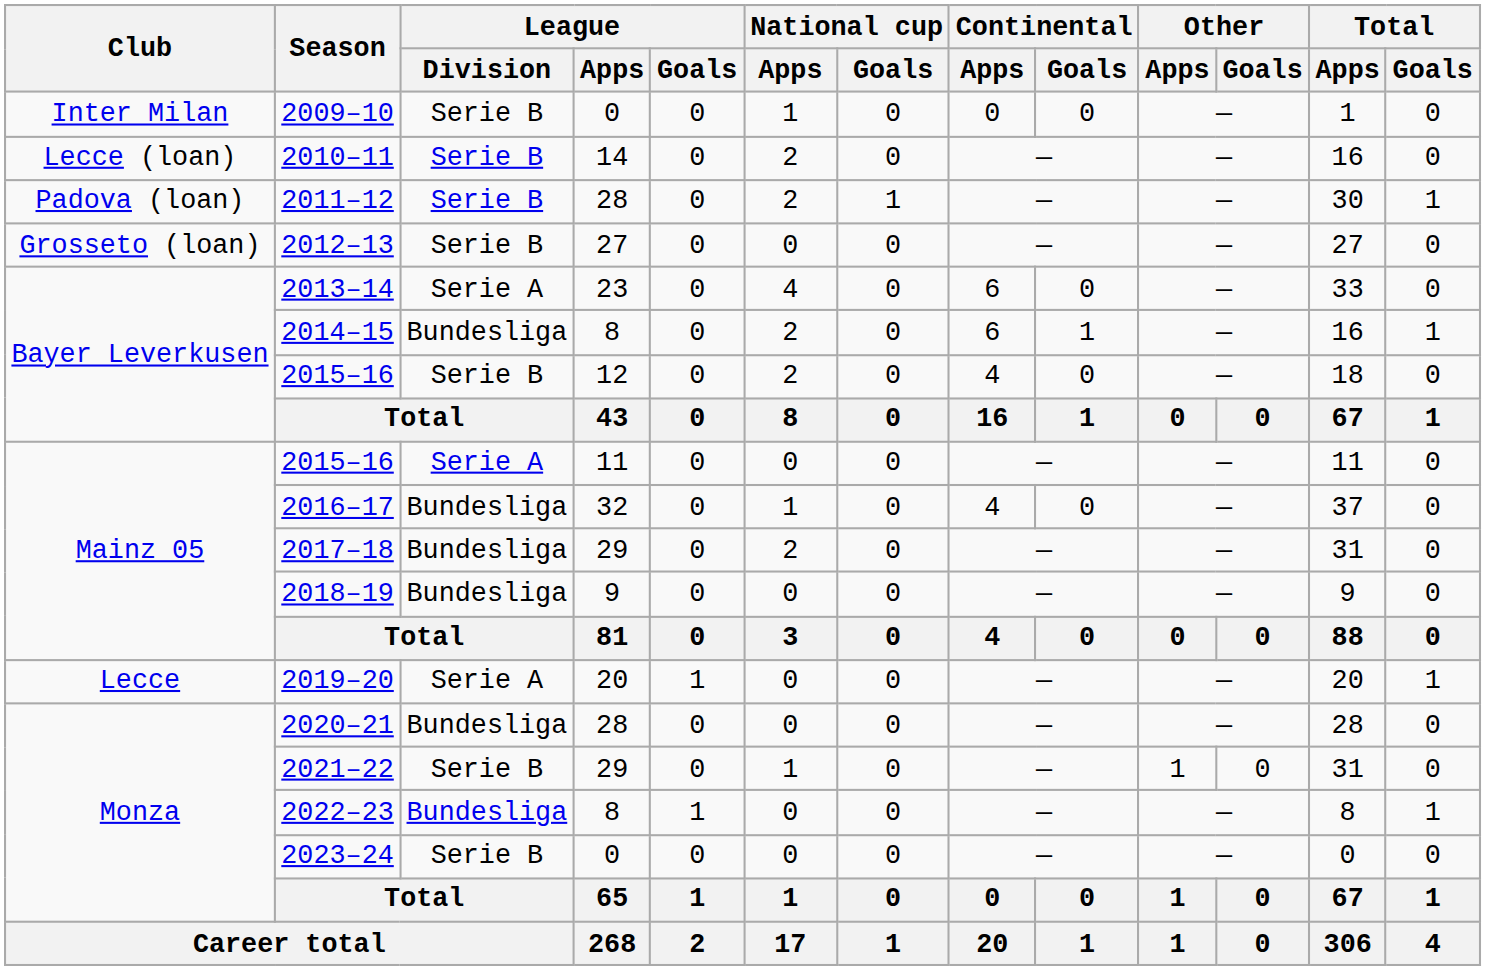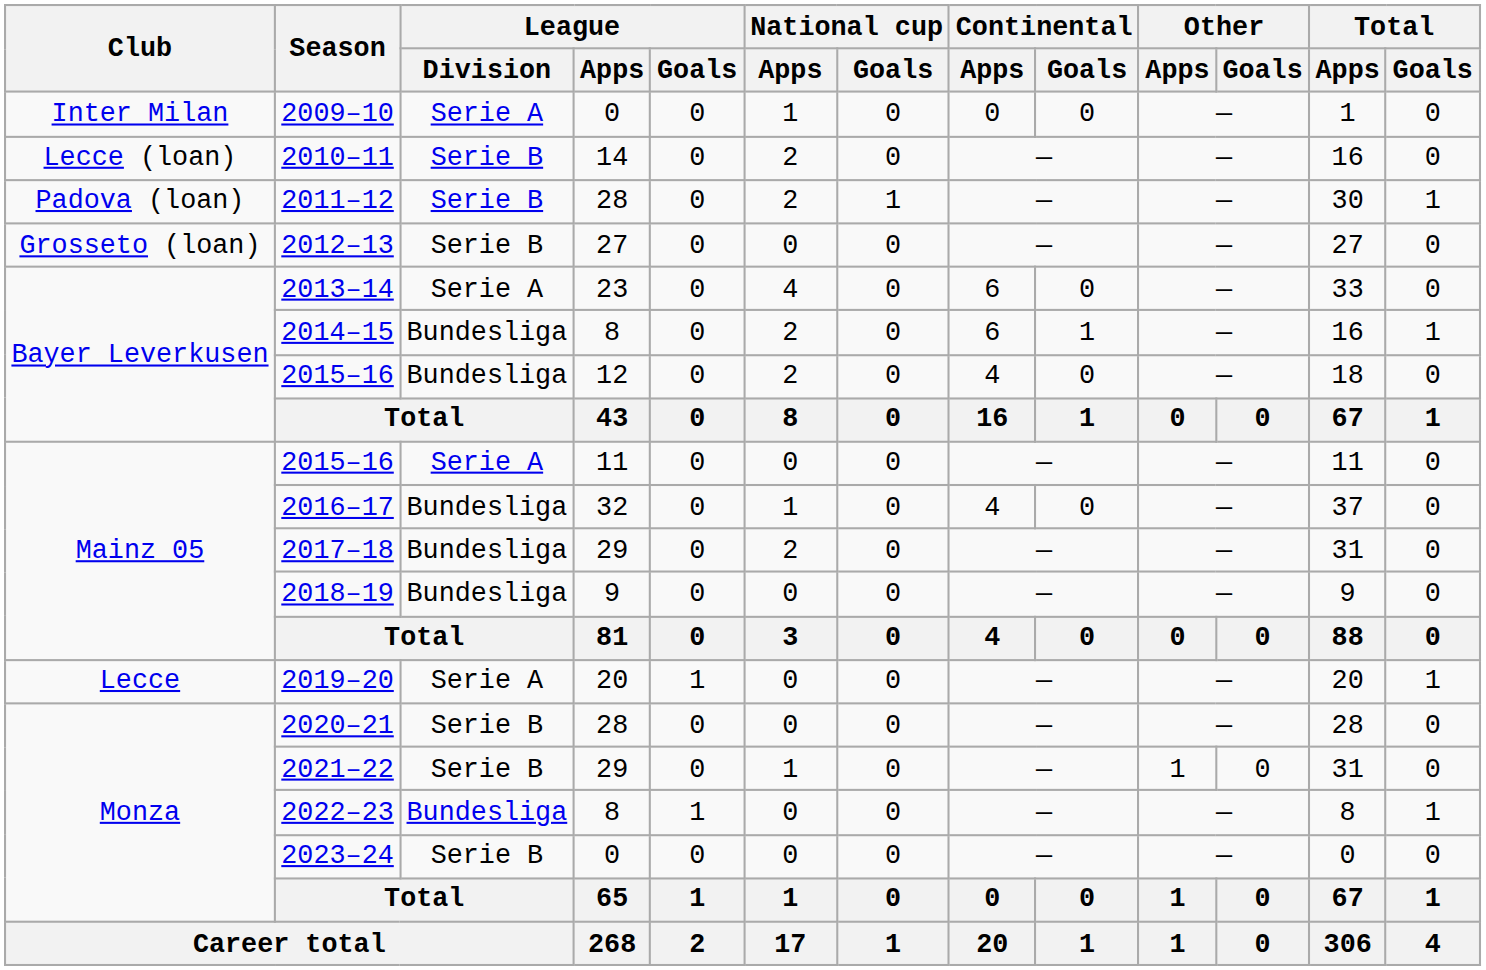2009–10 | League / Division: Serie B -> Serie A
2015–16 / 12 | League / Division: Serie B -> Bundesliga
2020–21 | League / Division: Bundesliga -> Serie B
